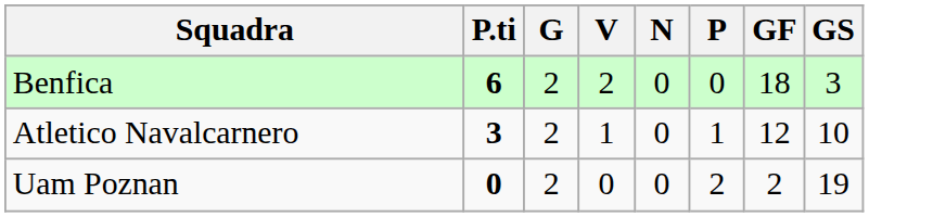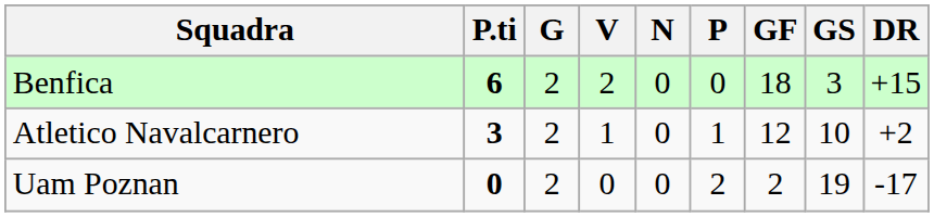+ column: DR | +15 | +2 | -17
